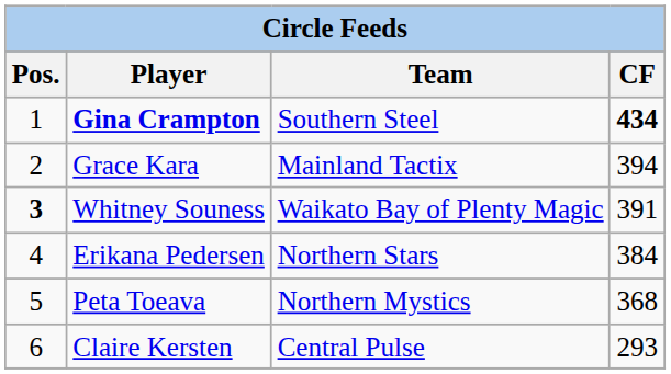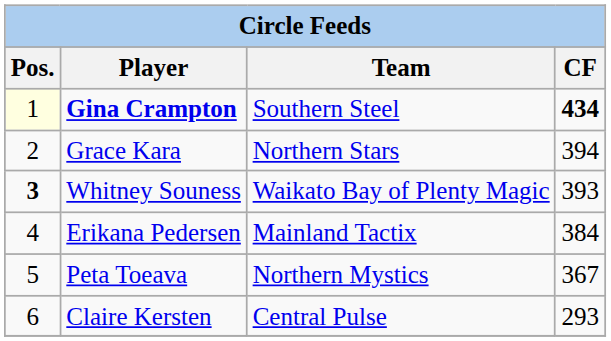Gina Crampton | Pos.: no background -> lightyellow background
Grace Kara | Team: Mainland Tactix -> Northern Stars
Whitney Souness | CF: 391 -> 393
Erikana Pedersen | Team: Northern Stars -> Mainland Tactix
Peta Toeava | CF: 368 -> 367
